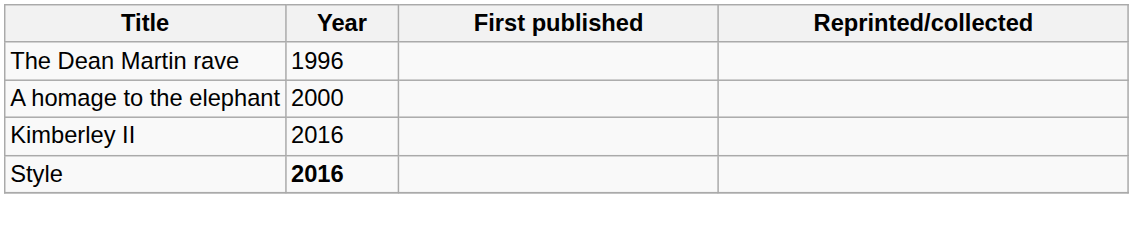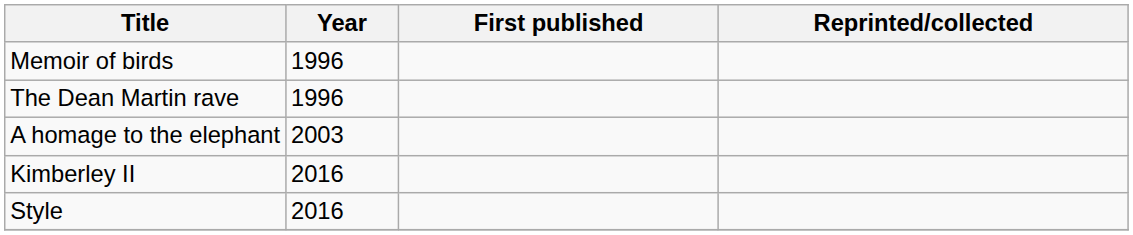+ row: Memoir of birds | 1996
A homage to the elephant | Year: 2000 -> 2003
Style | Year: bold -> normal
